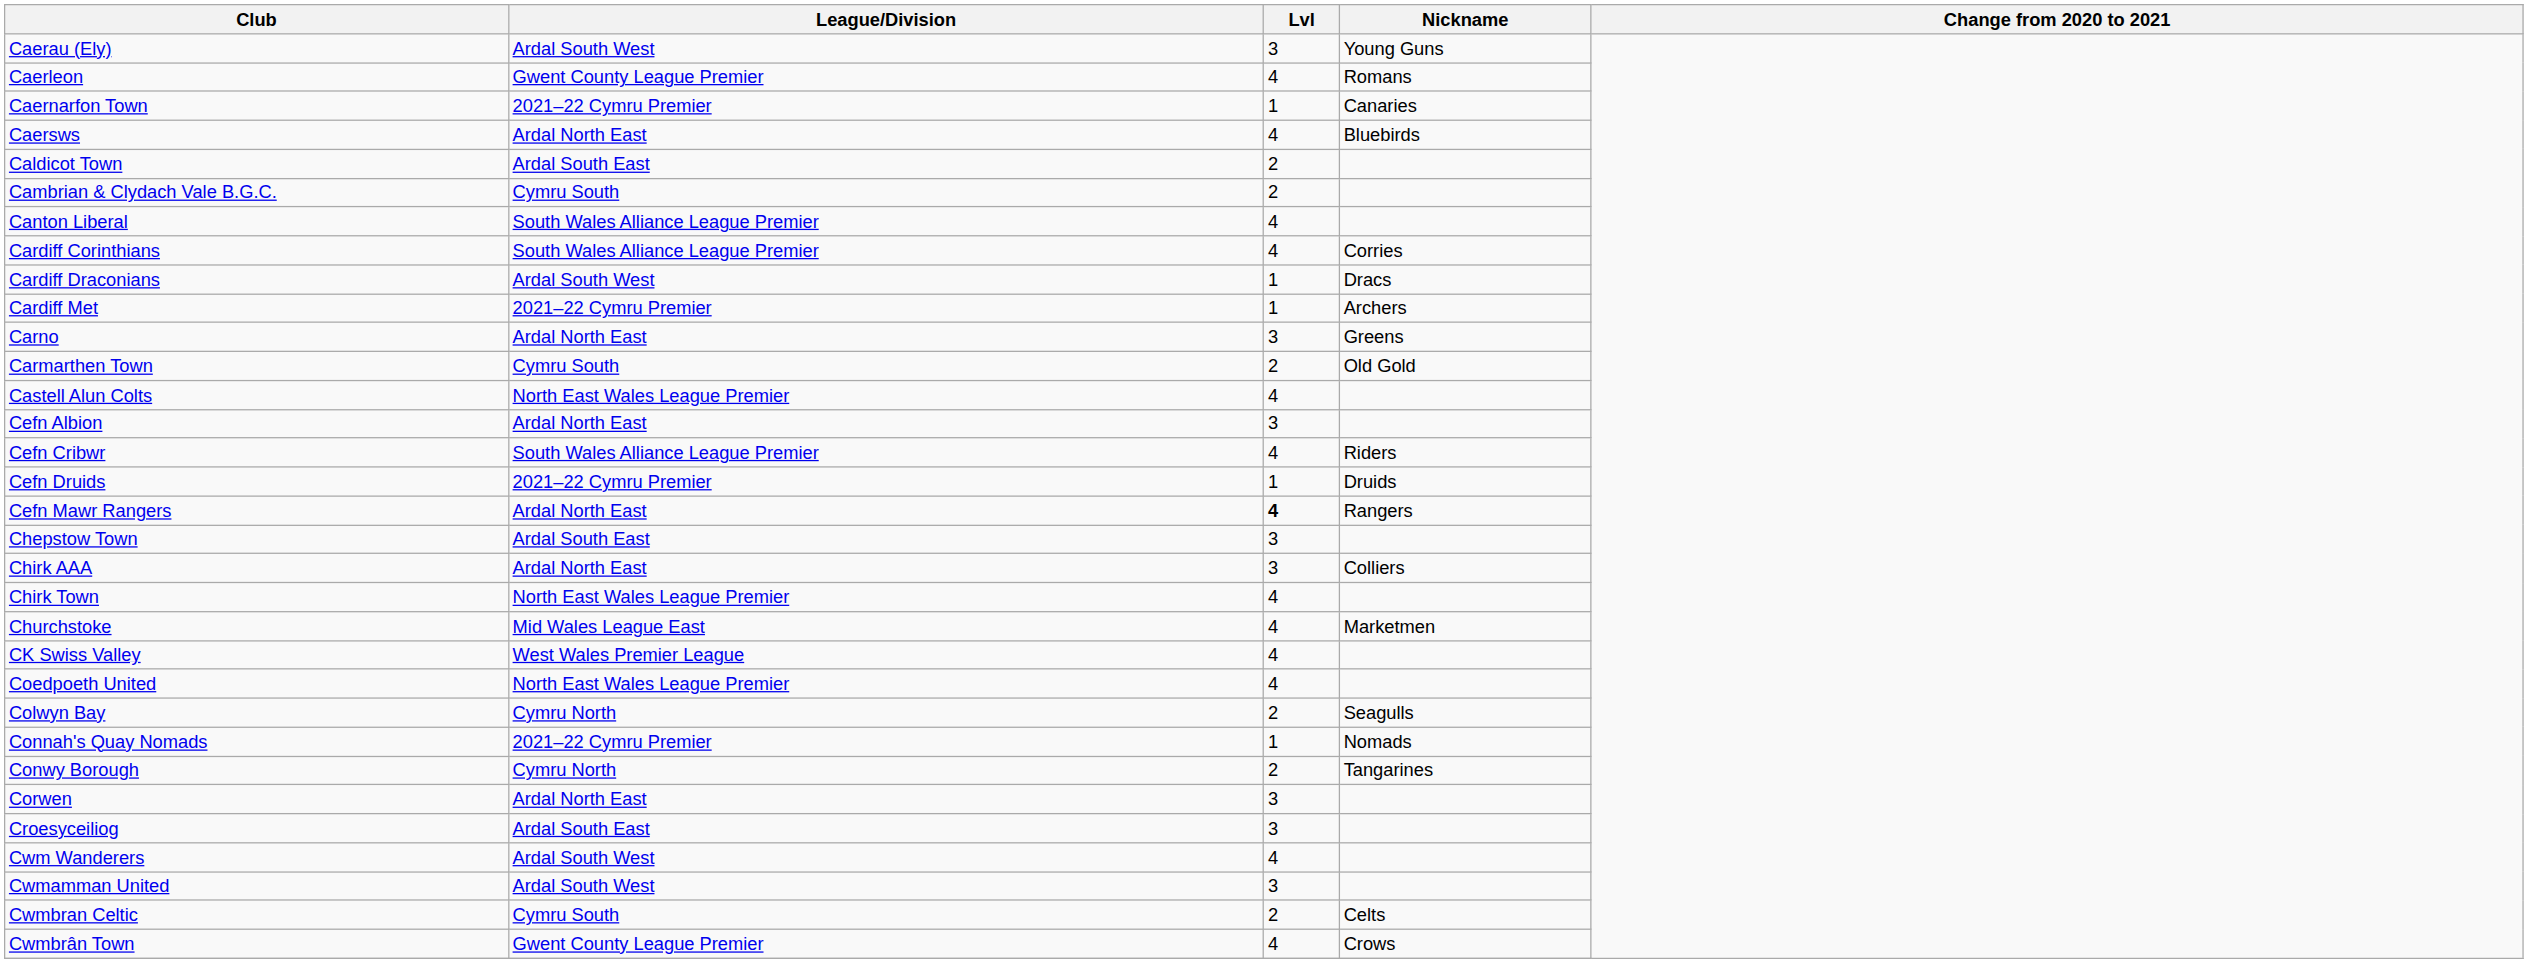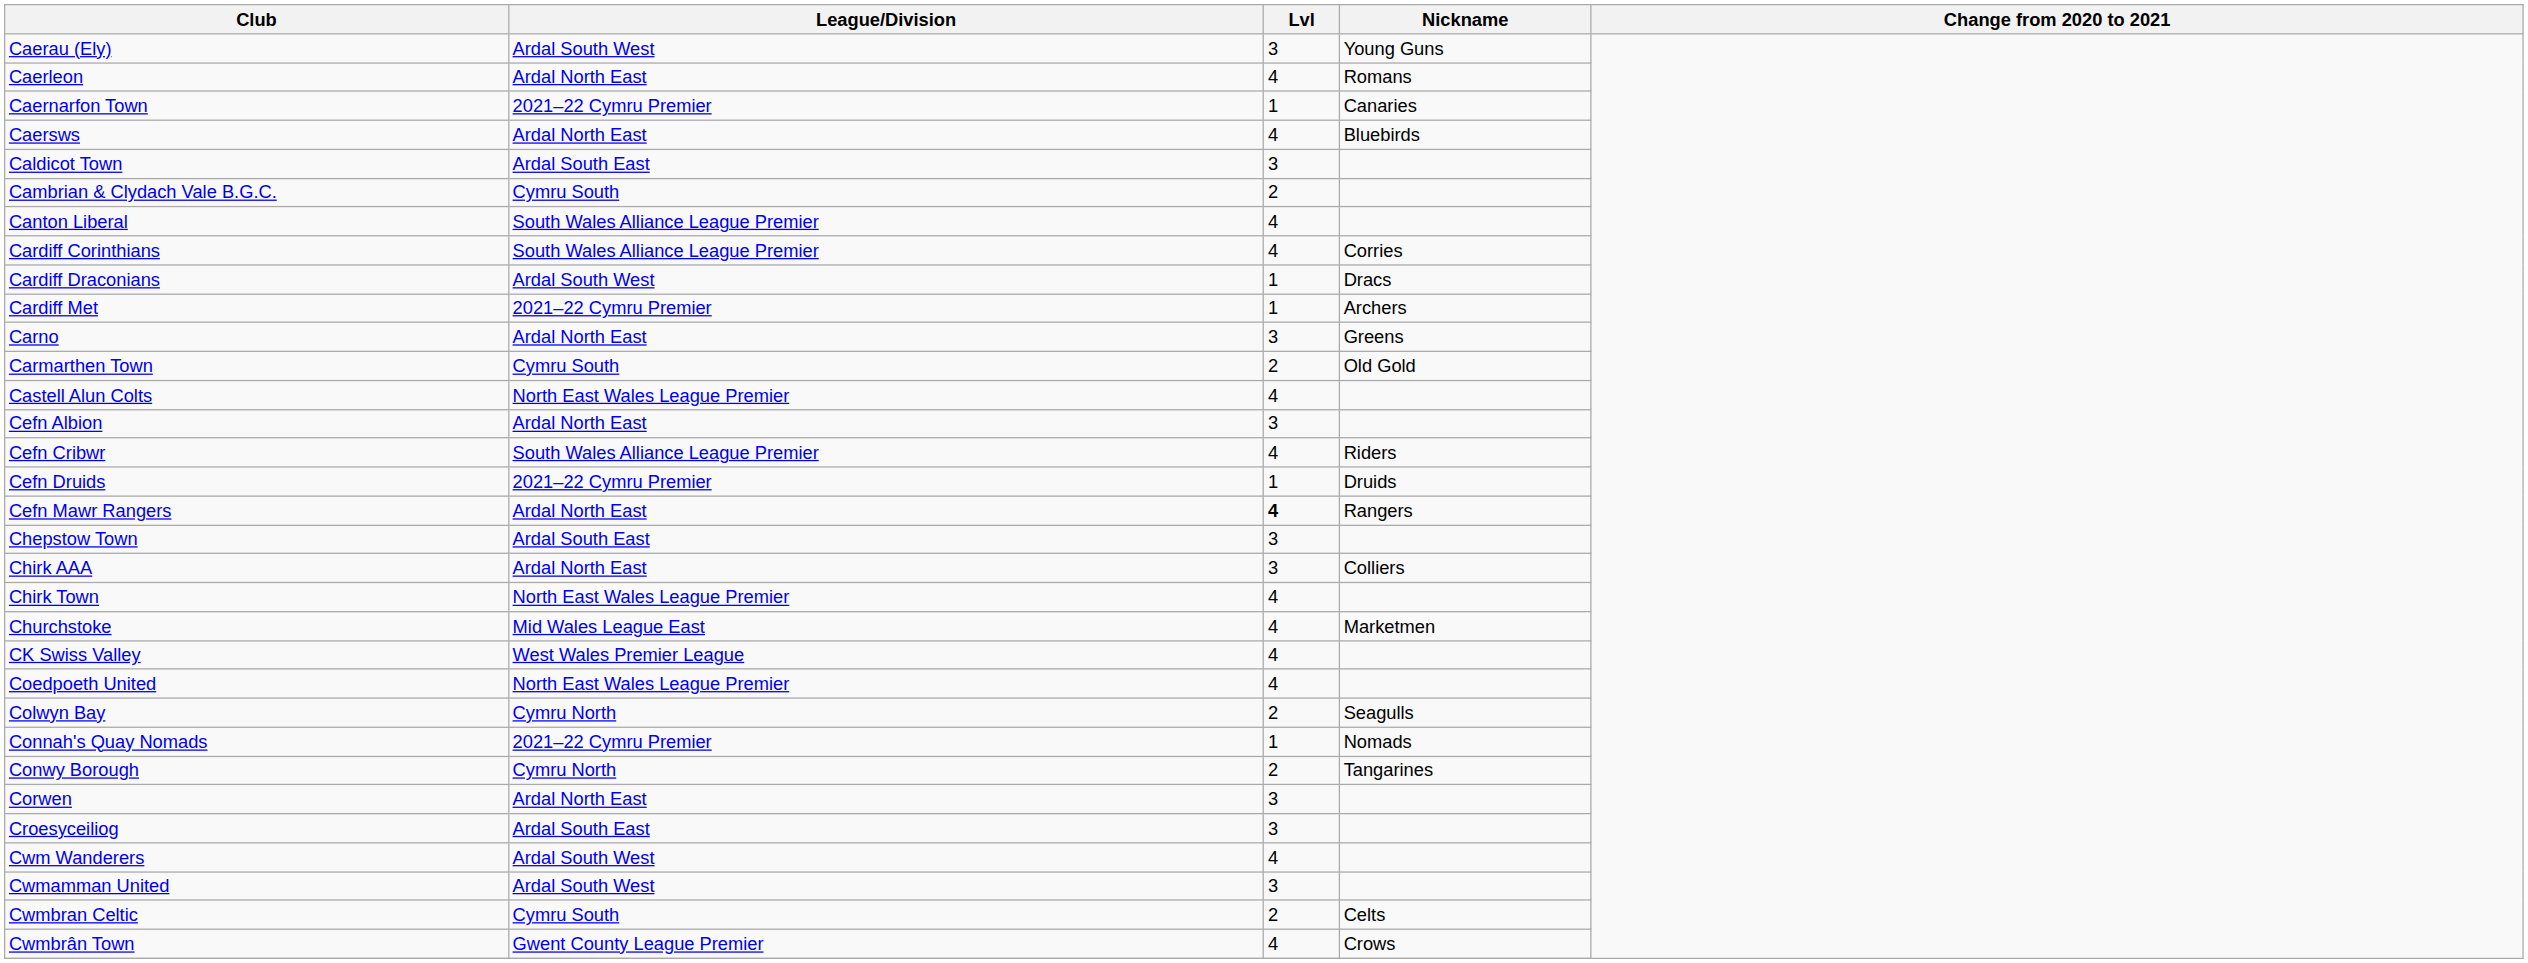Caerleon | League/Division: Gwent County League Premier -> Ardal North East
Caldicot Town | Lvl: 2 -> 3
